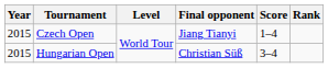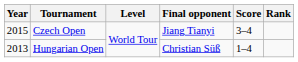Czech Open | Score: 1–4 -> 3–4
Hungarian Open | Year: 2015 -> 2013
Hungarian Open | Score: 3–4 -> 1–4
